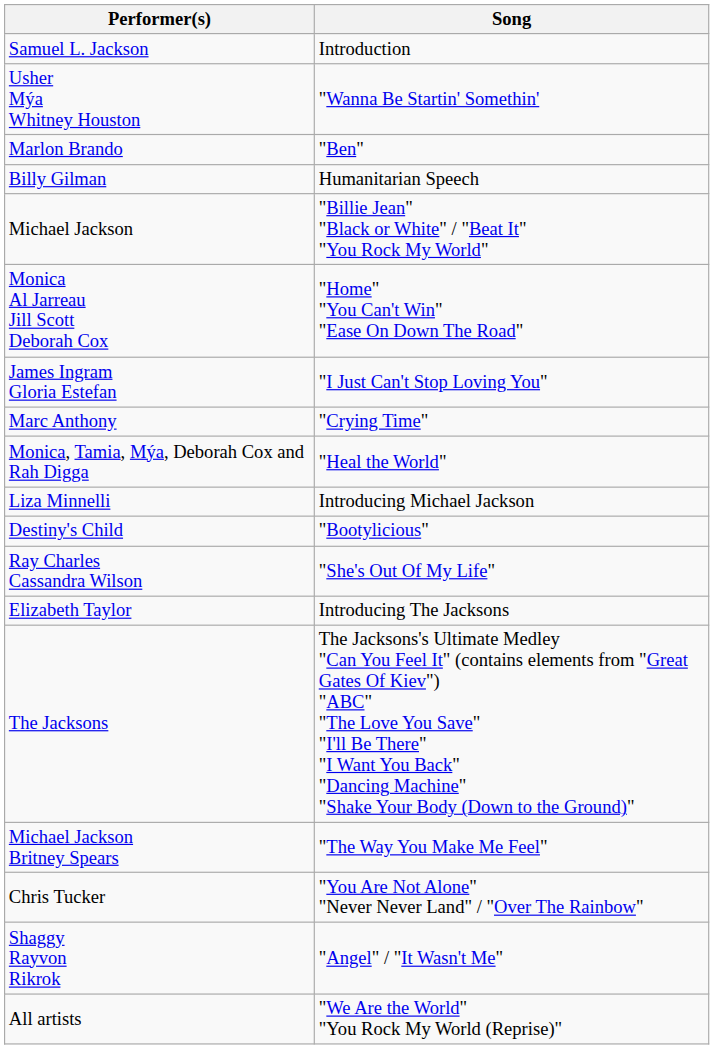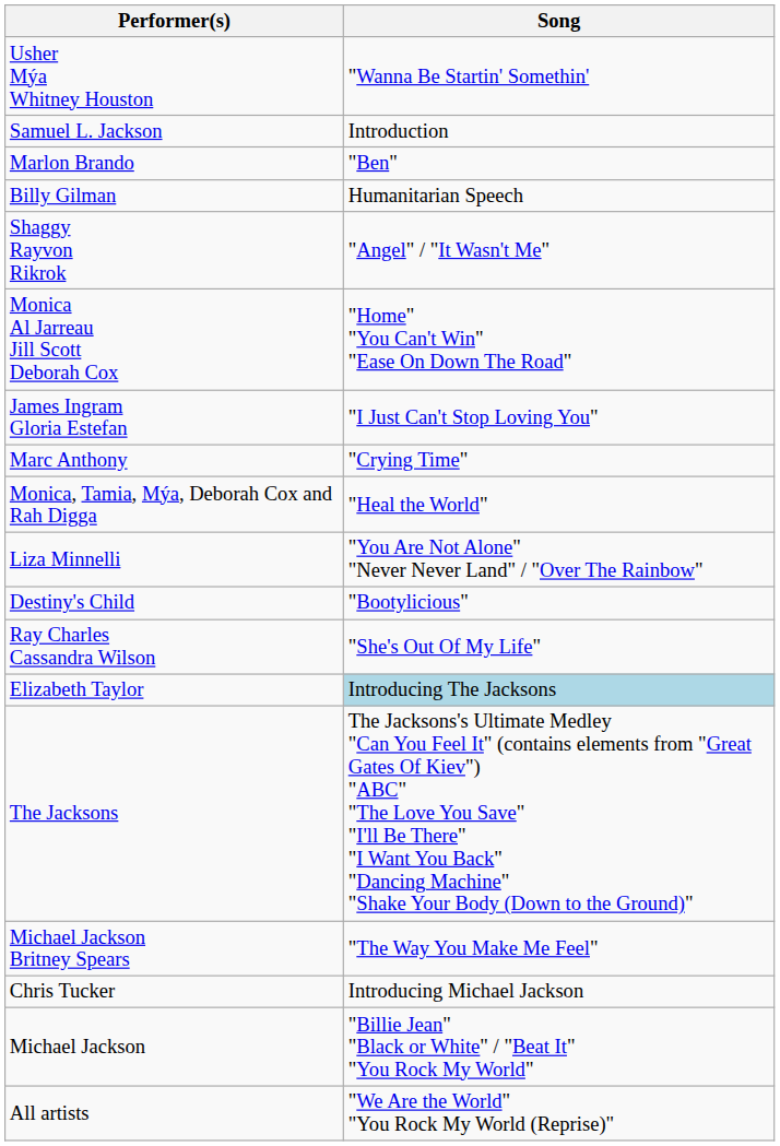rows swapped: Samuel L. Jackson <-> Usher Mýa Whitney Houston
rows swapped: Shaggy Rayvon Rikrok <-> Michael Jackson
Liza Minnelli | Song: Introducing Michael Jackson -> "You Are Not Alone" "Never Never Land" / "Over The Rainbow"
Elizabeth Taylor | Song: no background -> lightblue background
Chris Tucker | Song: "You Are Not Alone" "Never Never Land" / "Over The Rainbow" -> Introducing Michael Jackson
